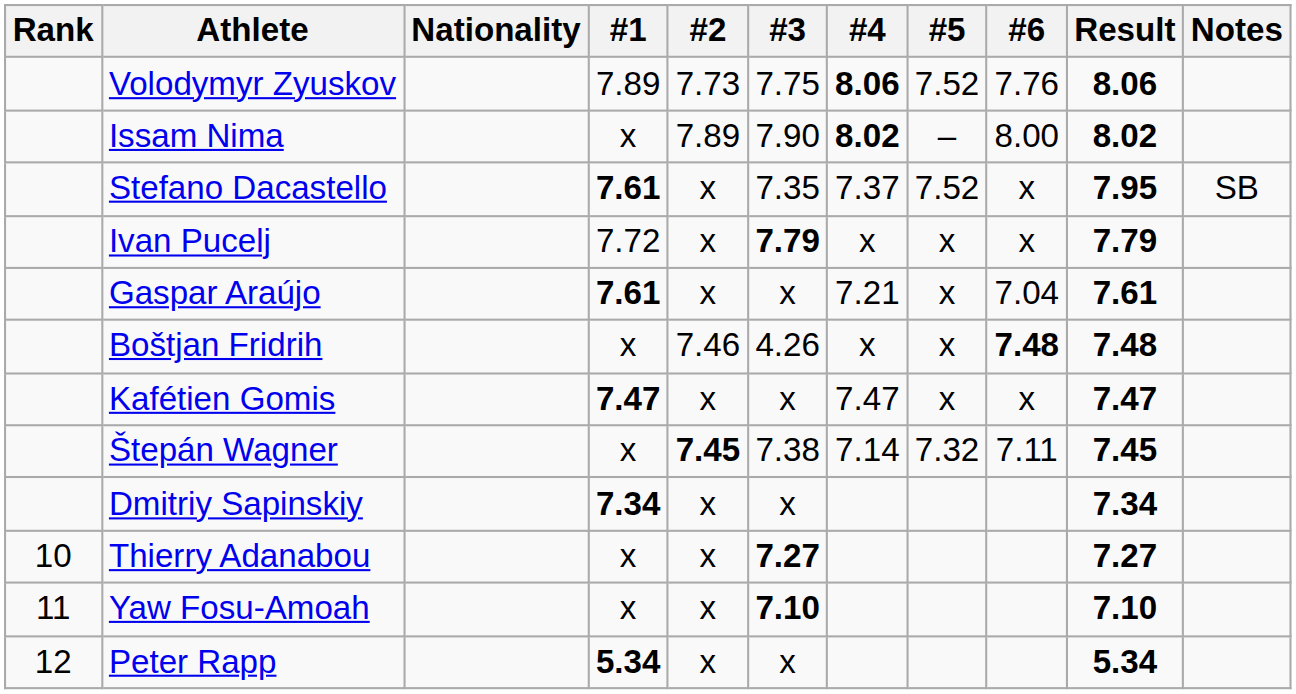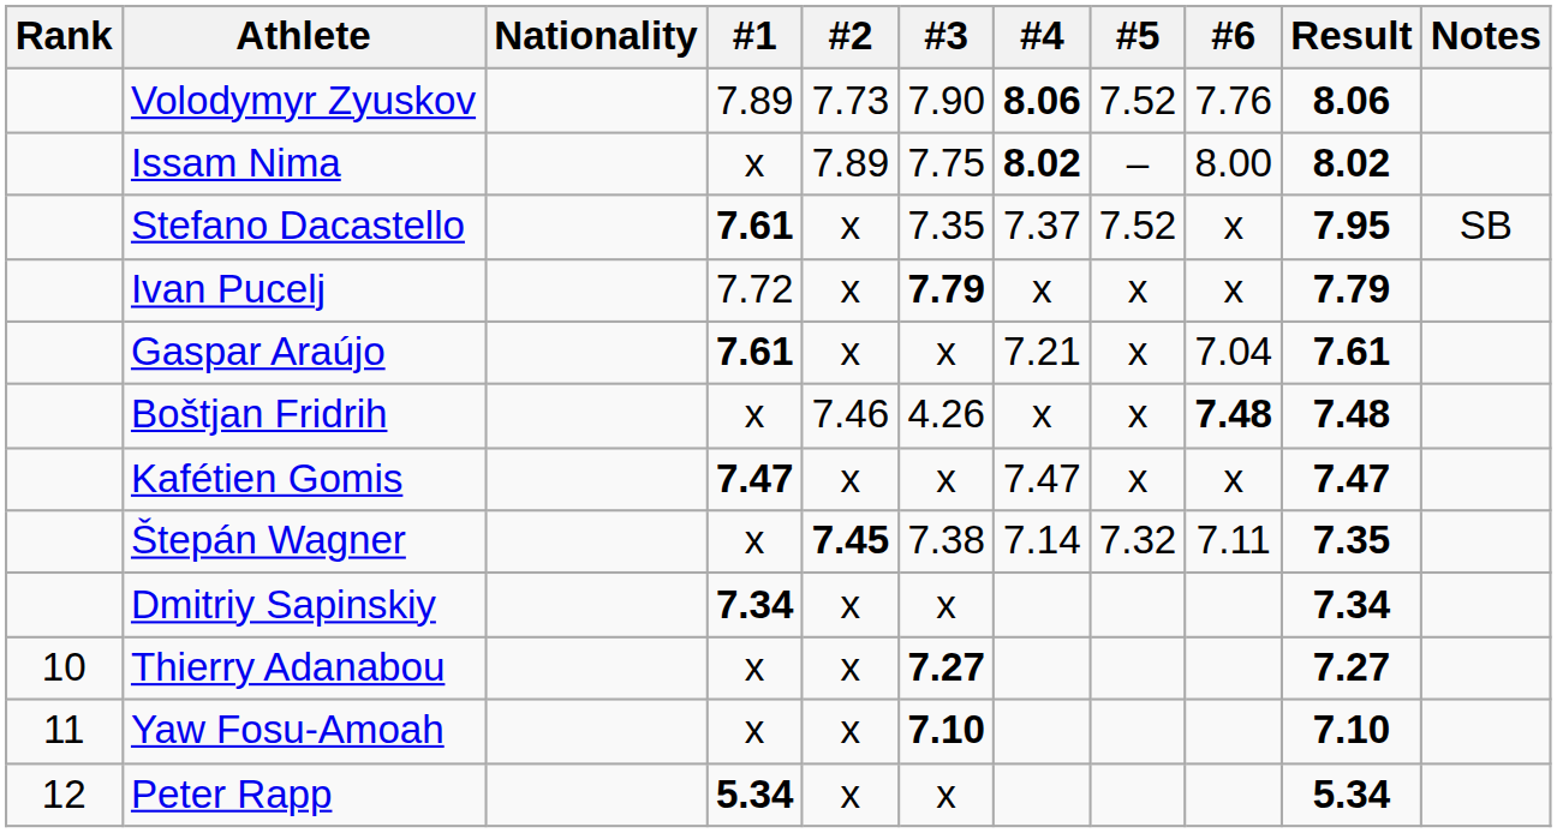Volodymyr Zyuskov | #3: 7.75 -> 7.90
Issam Nima | #3: 7.90 -> 7.75
Štepán Wagner | Result: 7.45 -> 7.35
